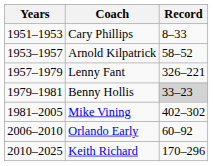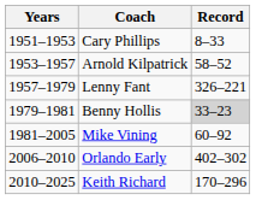Mike Vining | Record: 402–302 -> 60–92
Orlando Early | Record: 60–92 -> 402–302
